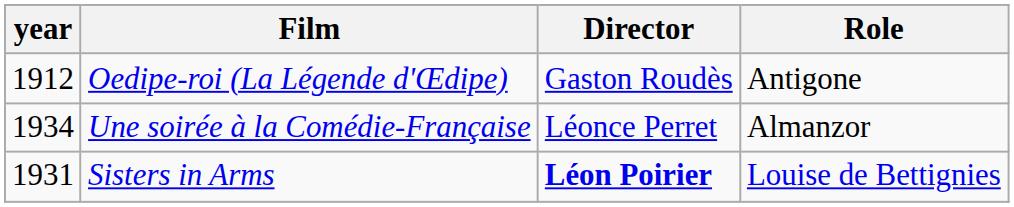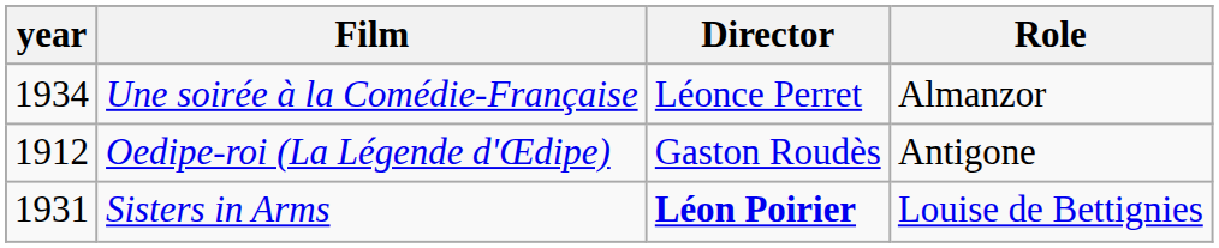rows swapped: Oedipe-roi (La Légende d'Œdipe) <-> Une soirée à la Comédie-Française
